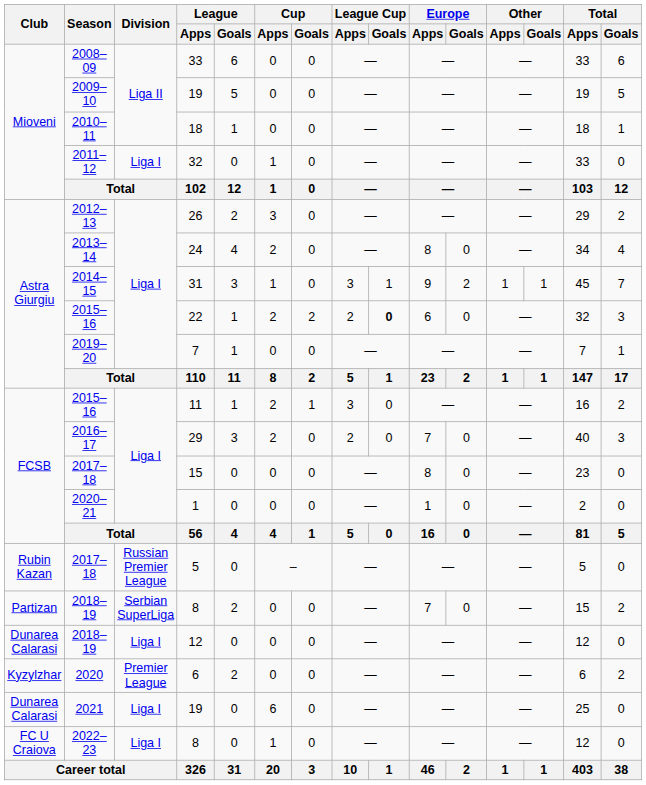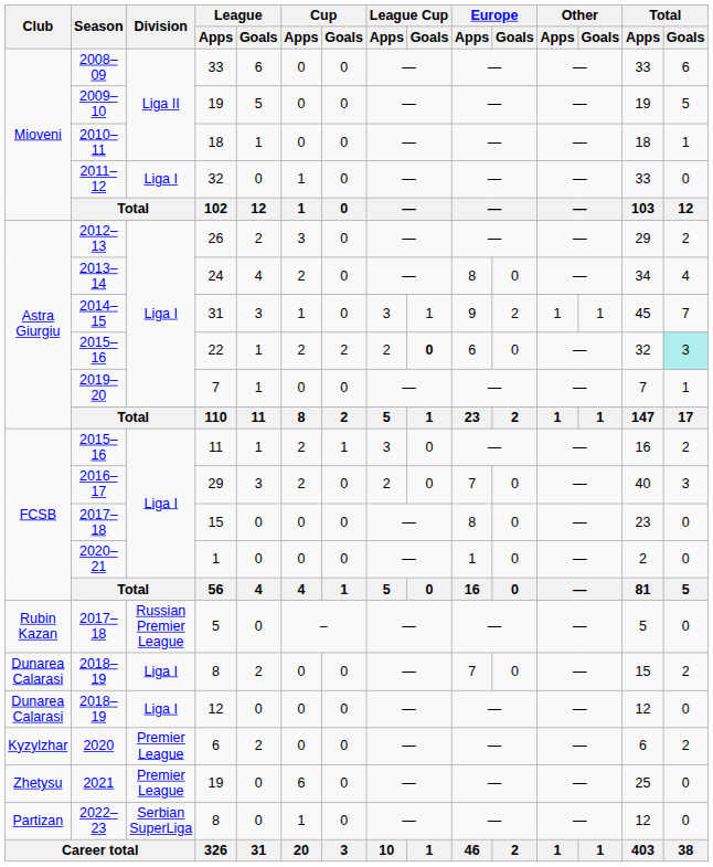22 | Total / Goals: no background -> paleturquoise background
2018–19 / 8 | Club: Partizan -> Dunarea Calarasi
2018–19 / 8 | Division: Serbian SuperLiga -> Liga I
2021 / 19 | Club: Dunarea Calarasi -> Zhetysu
2021 / 19 | Division: Liga I -> Premier League
2022–23 / 8 | Club: FC U Craiova -> Partizan
2022–23 / 8 | Division: Liga I -> Serbian SuperLiga
